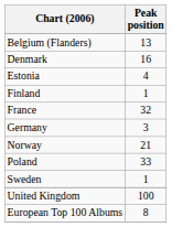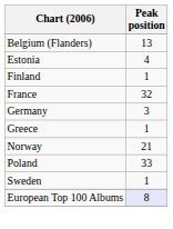- row: Denmark | 16
+ row: Greece | 1
- row: United Kingdom | 100
European Top 100 Albums | Peak position: no background -> lavender background
